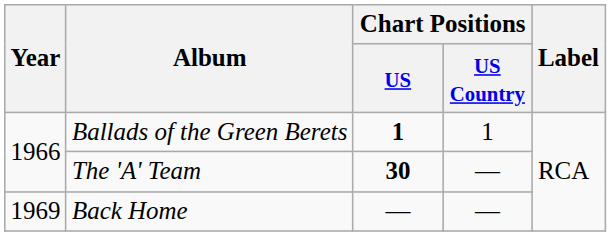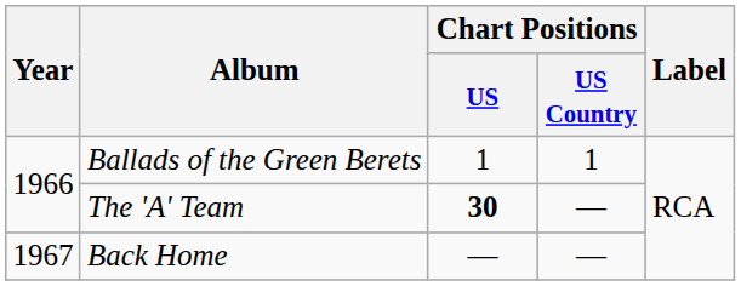Ballads of the Green Berets | Chart Positions / US: bold -> normal
Back Home | Year: 1969 -> 1967
